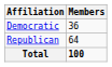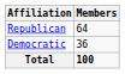rows swapped: Republican <-> Democratic
